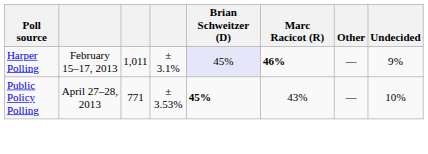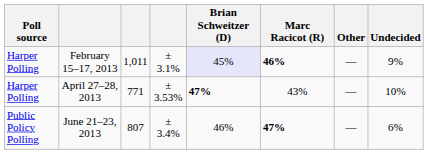April 27–28, 2013 | Poll source: Public Policy Polling -> Harper Polling
April 27–28, 2013 | Brian Schweitzer (D): 45% -> 47%
+ row: Public Policy Polling | June 21–23, 2013 | 807 | ± 3.4% | 46% | 47% | — | 6%
